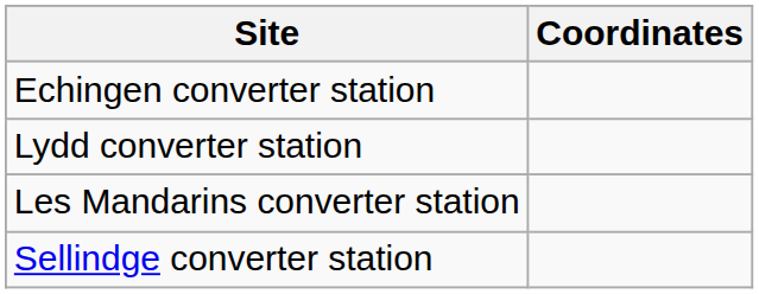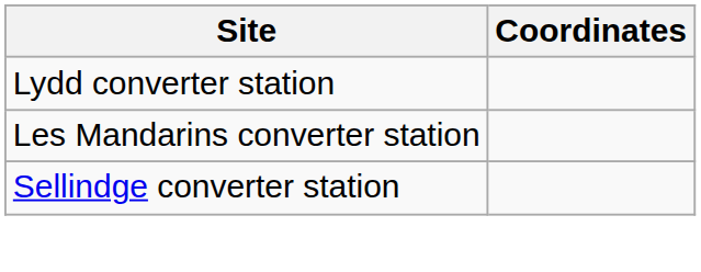- row: Echingen converter station
